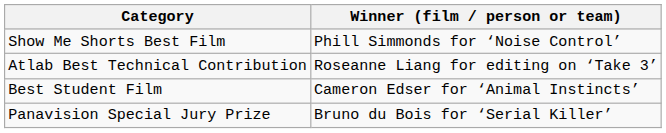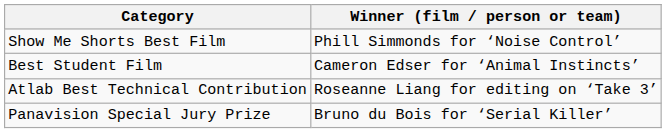rows swapped: Best Student Film <-> Atlab Best Technical Contribution
